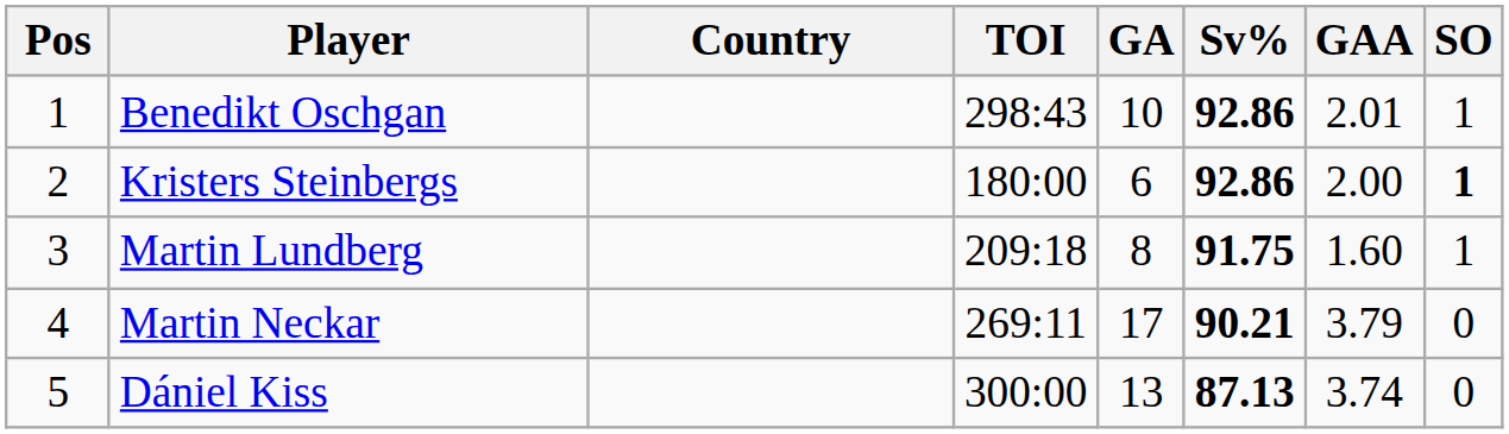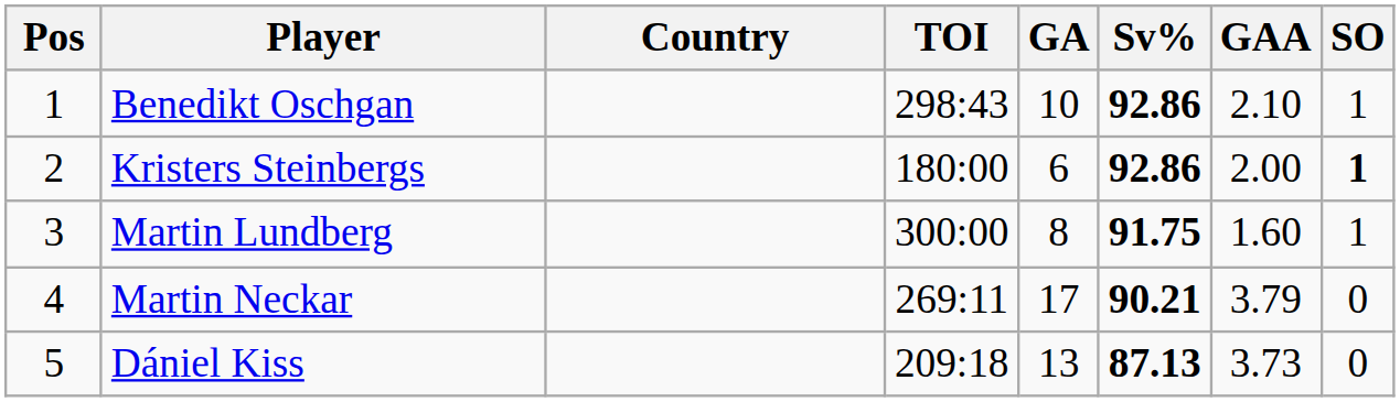Benedikt Oschgan | GAA: 2.01 -> 2.10
Martin Lundberg | TOI: 209:18 -> 300:00
Dániel Kiss | TOI: 300:00 -> 209:18
Dániel Kiss | GAA: 3.74 -> 3.73
